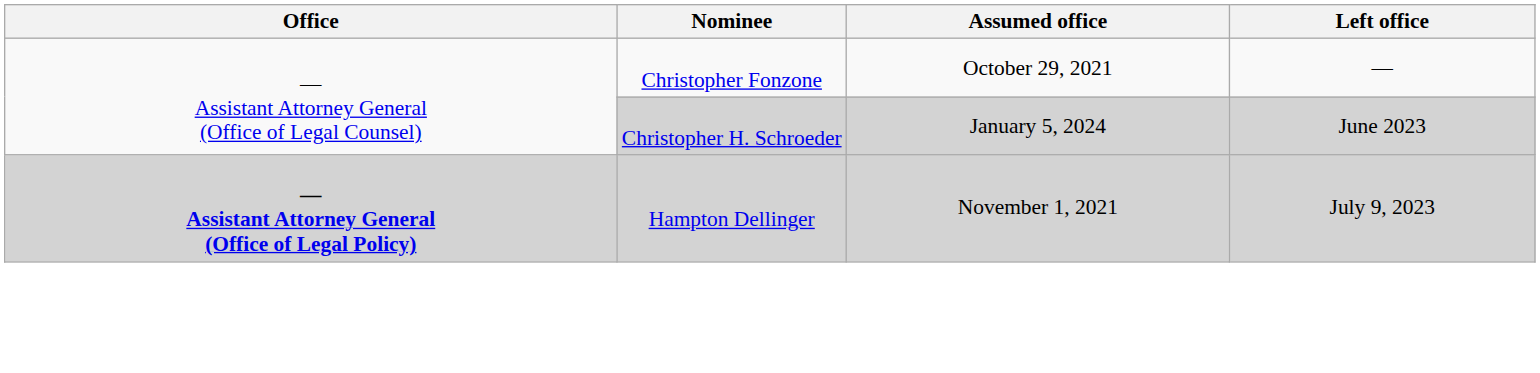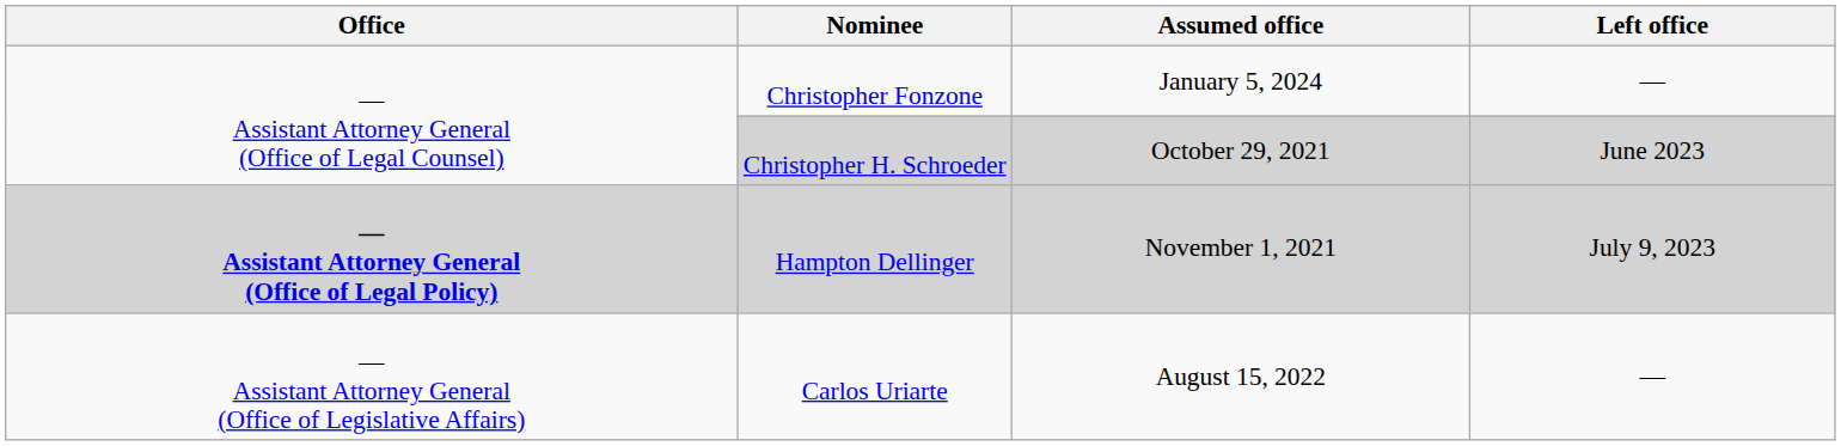Christopher Fonzone | Assumed office: October 29, 2021 -> January 5, 2024
Christopher H. Schroeder | Assumed office: January 5, 2024 -> October 29, 2021
+ row: — Assistant Attorney General (Office of Legislative Affairs) | Carlos Uriarte | August 15, 2022 | —
